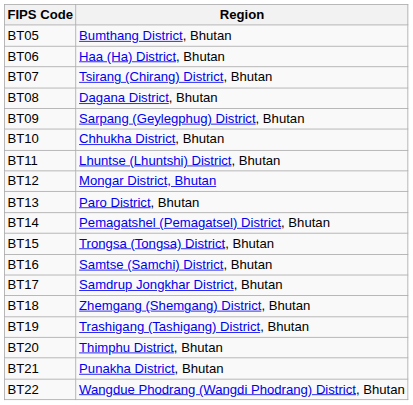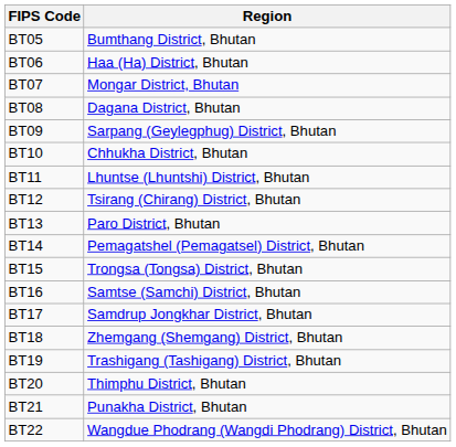BT07 | Region: Tsirang (Chirang) District, Bhutan -> Mongar District, Bhutan
BT12 | Region: Mongar District, Bhutan -> Tsirang (Chirang) District, Bhutan
